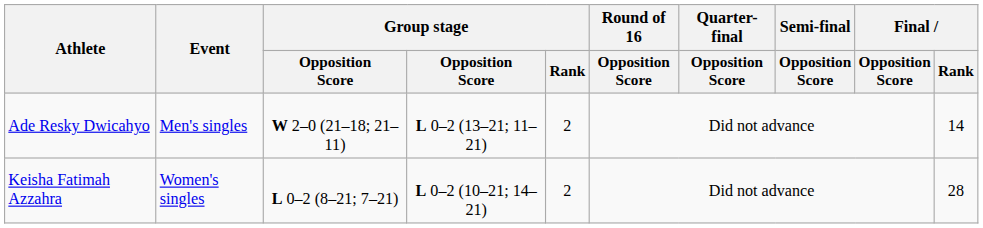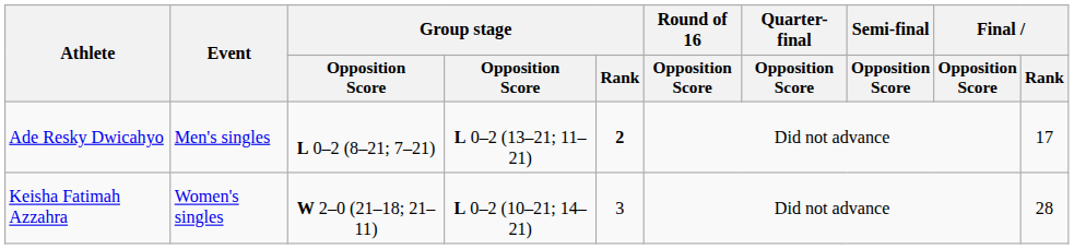Ade Resky Dwicahyo | column 3: W 2–0 (21–18; 21–11) -> L 0–2 (8–21; 7–21)
Ade Resky Dwicahyo | Group stage / Rank: normal -> bold
Ade Resky Dwicahyo | Final / Rank: 14 -> 17
Keisha Fatimah Azzahra | column 3: L 0–2 (8–21; 7–21) -> W 2–0 (21–18; 21–11)
Keisha Fatimah Azzahra | Group stage / Rank: 2 -> 3
